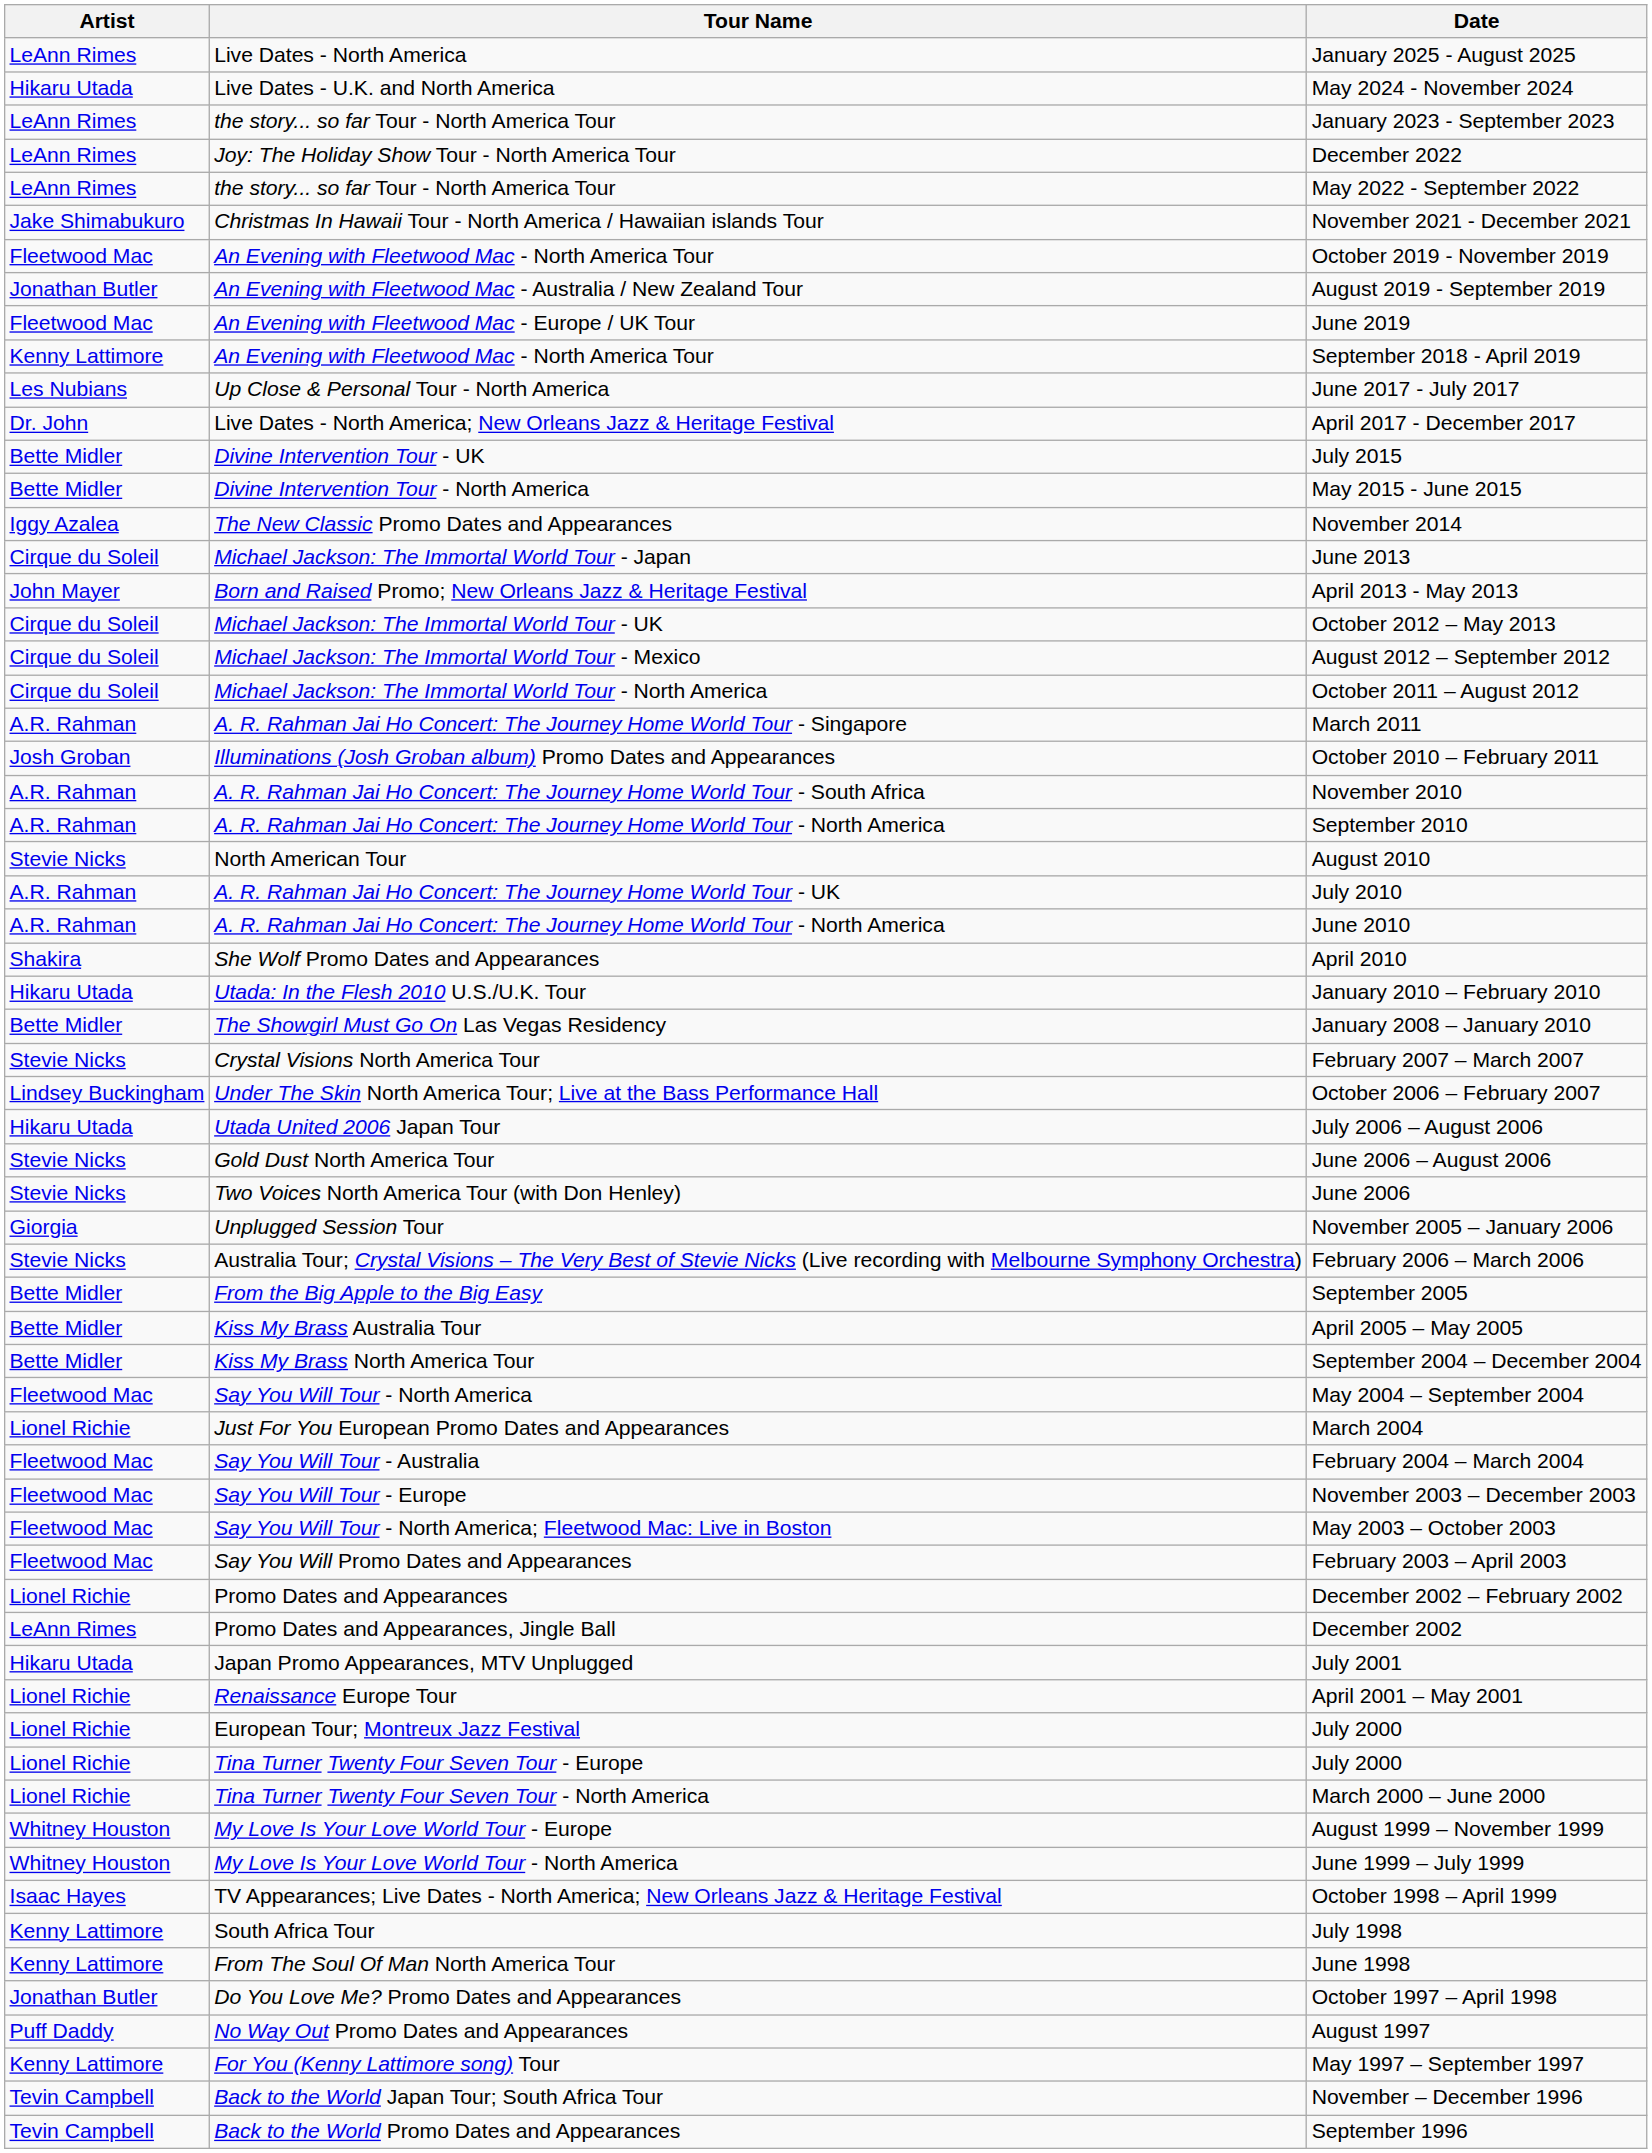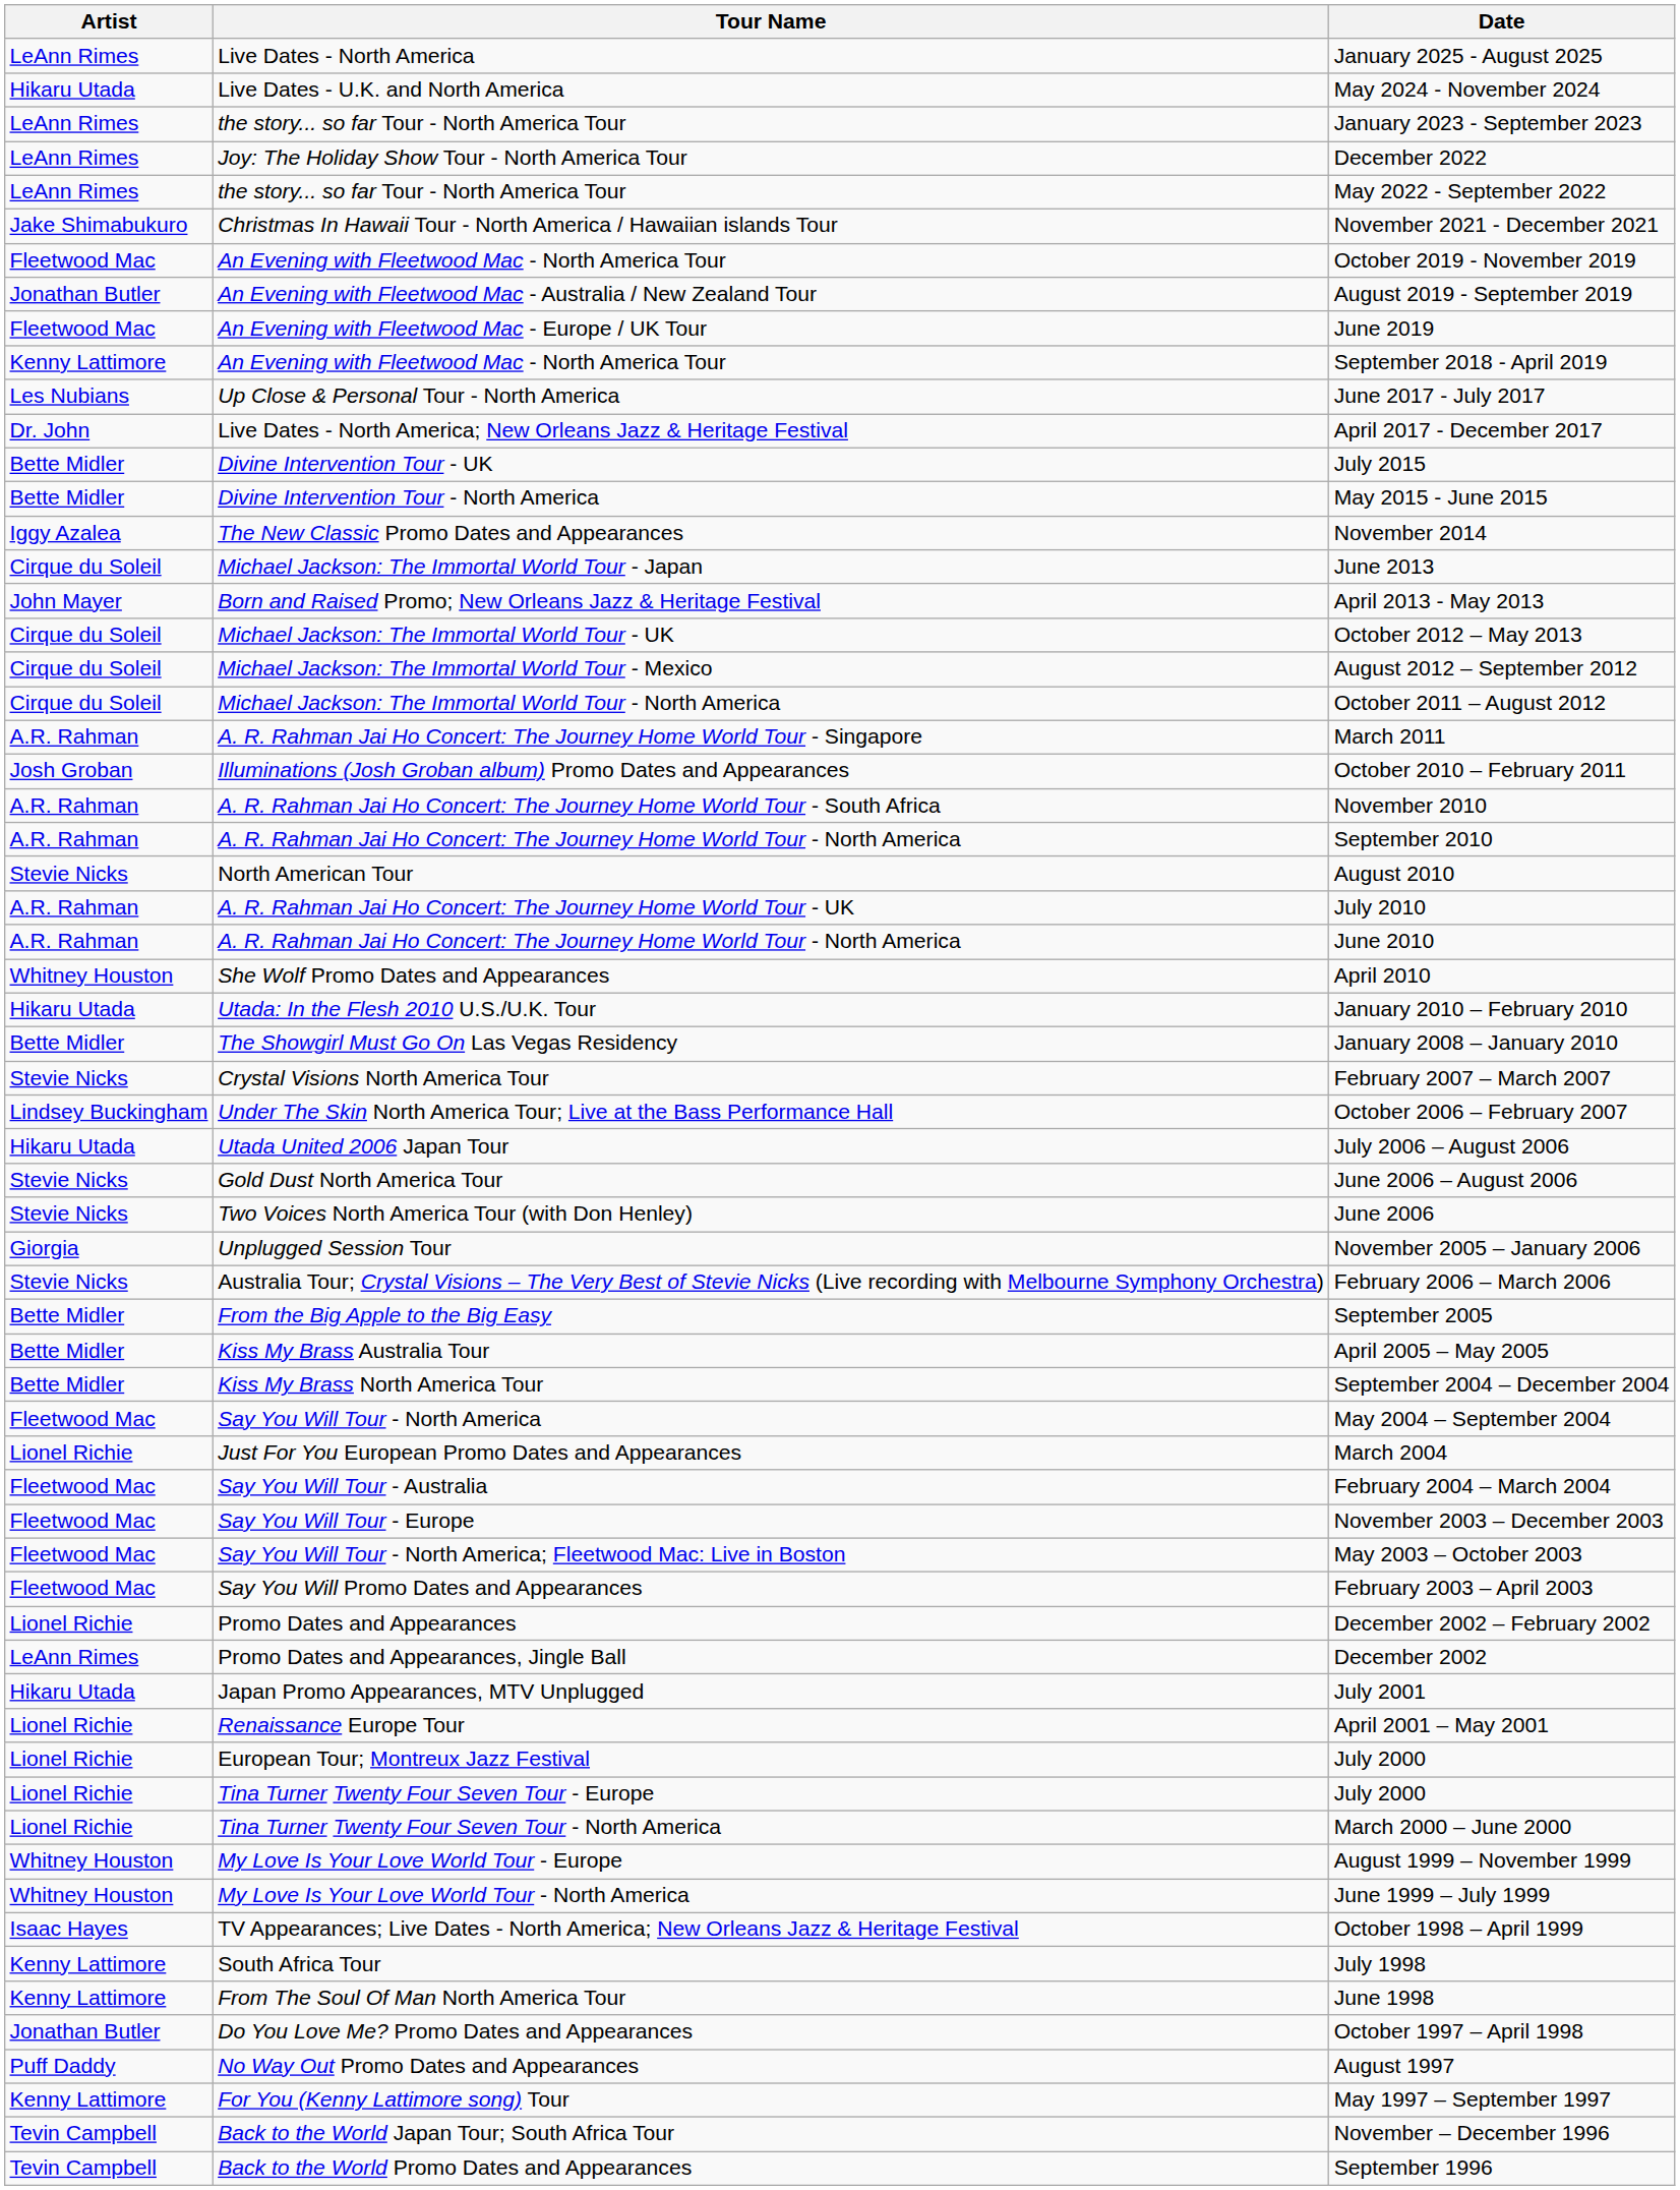April 2010 | Artist: Shakira -> Whitney Houston
